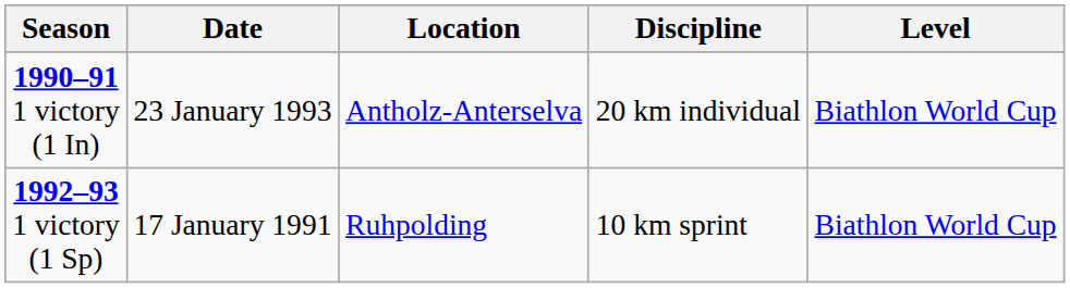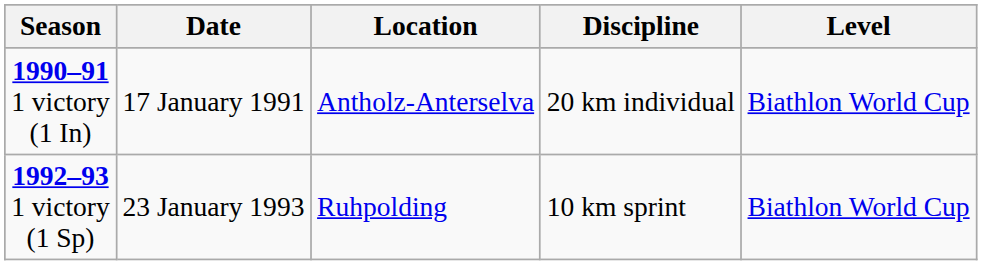1990–91 1 victory (1 In) | Date: 23 January 1993 -> 17 January 1991
1992–93 1 victory (1 Sp) | Date: 17 January 1991 -> 23 January 1993
